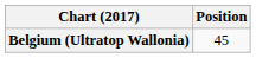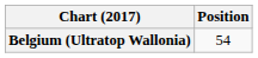Belgium (Ultratop Wallonia) | Position: 45 -> 54
